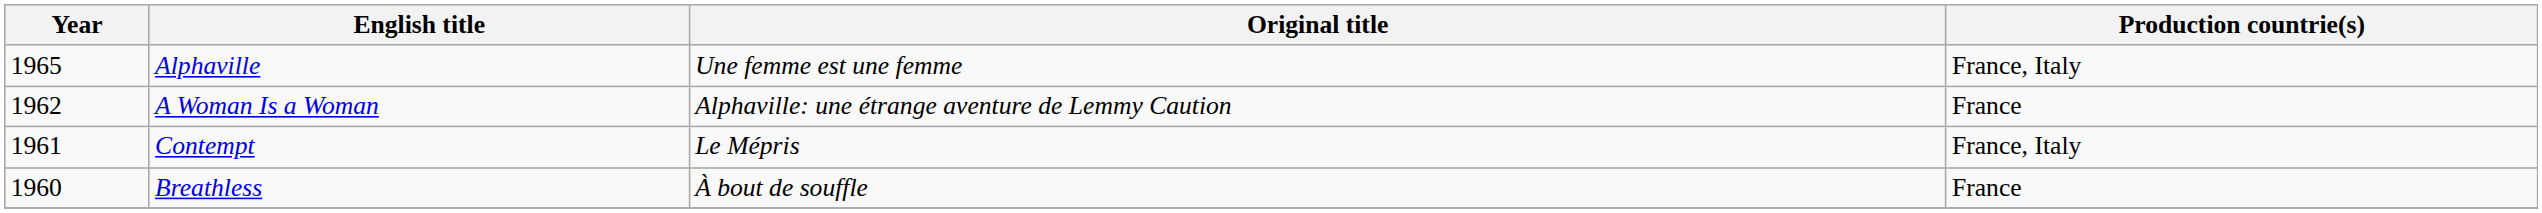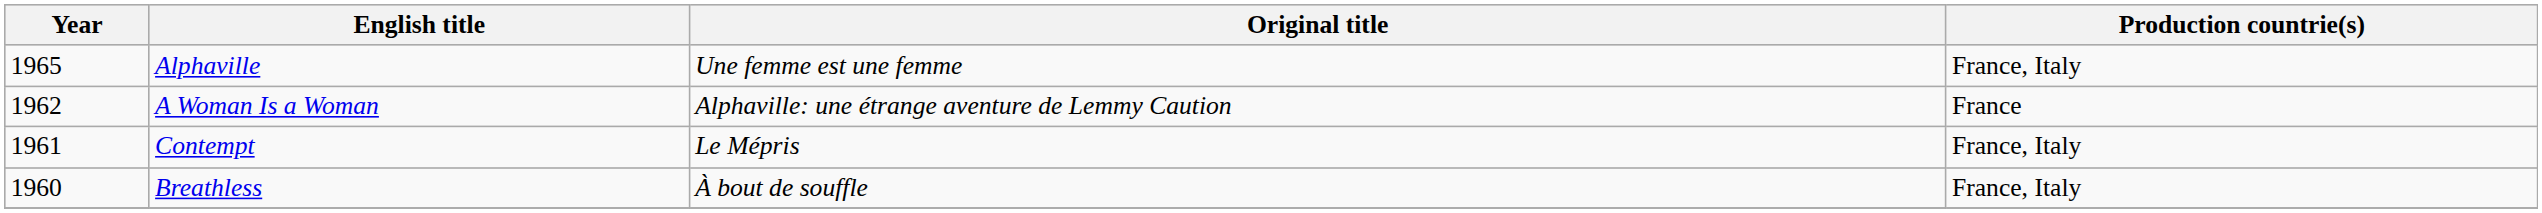Breathless | Production countrie(s): France -> France, Italy
